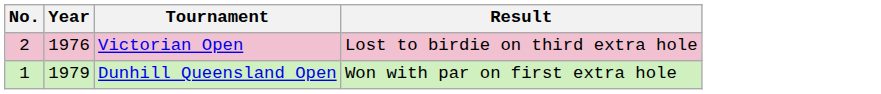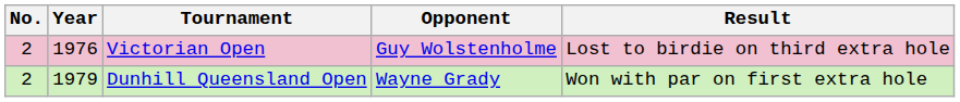+ column: Opponent | Guy Wolstenholme | Wayne Grady
Dunhill Queensland Open | No.: 1 -> 2
